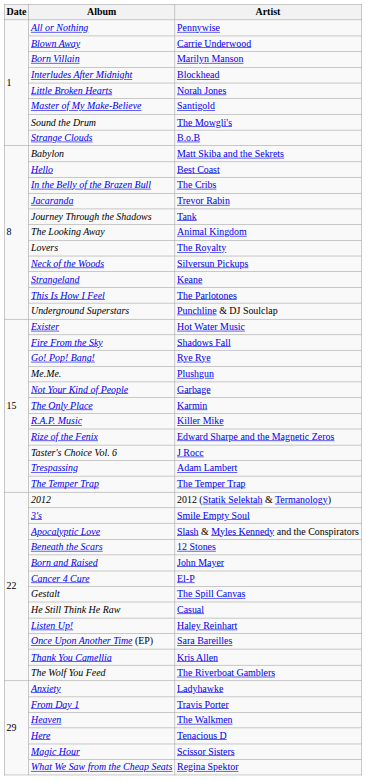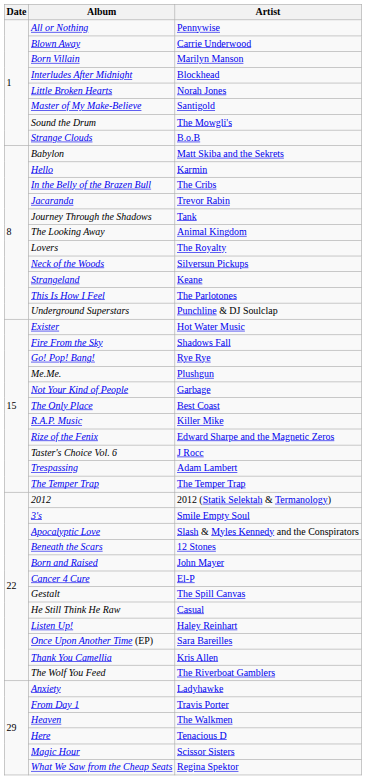Hello | Artist: Best Coast -> Karmin
The Only Place | Artist: Karmin -> Best Coast
